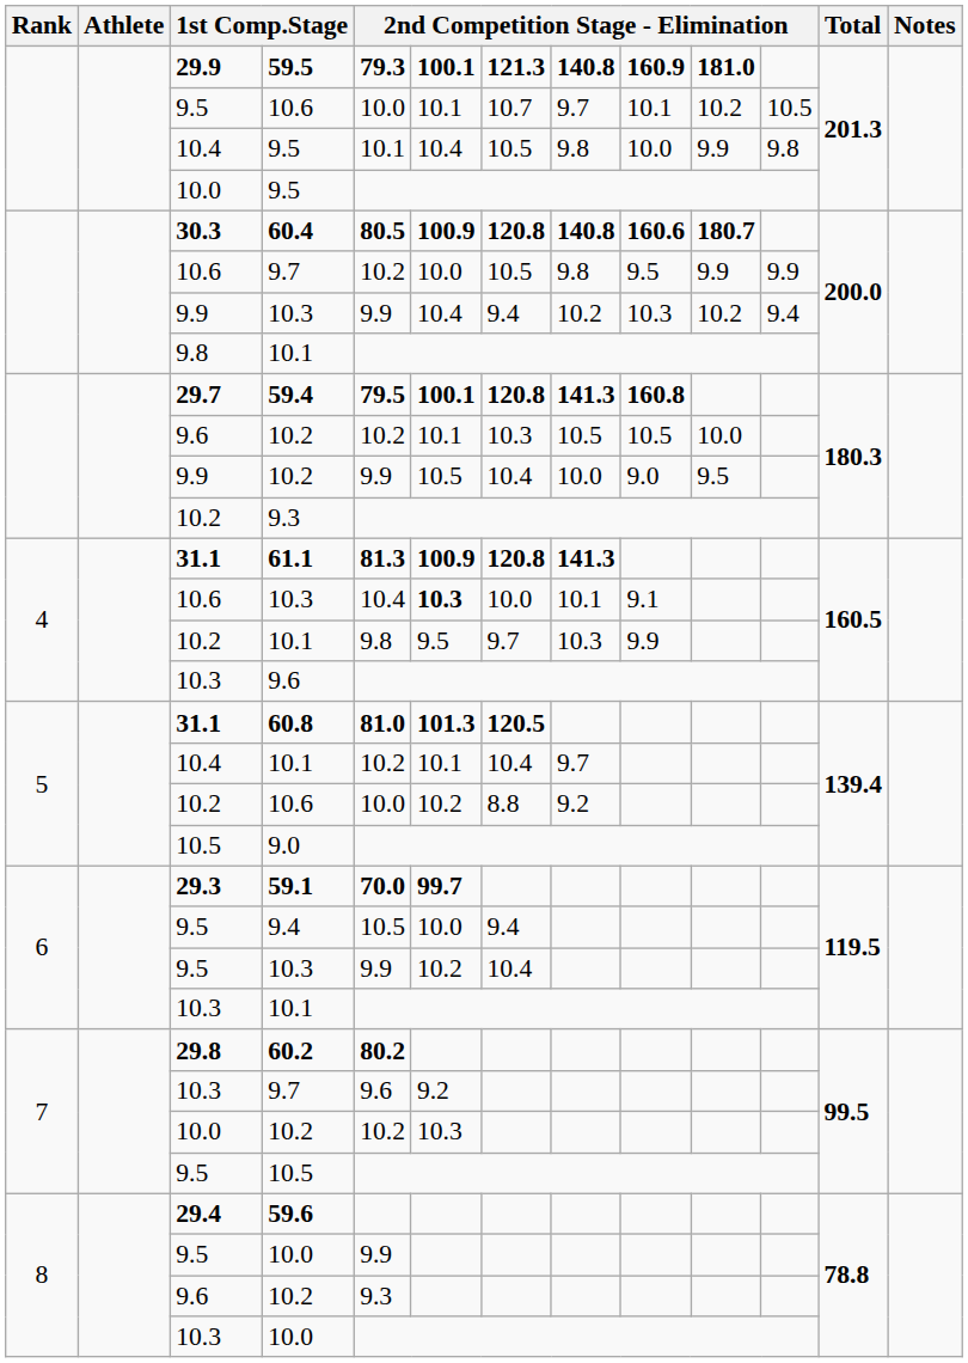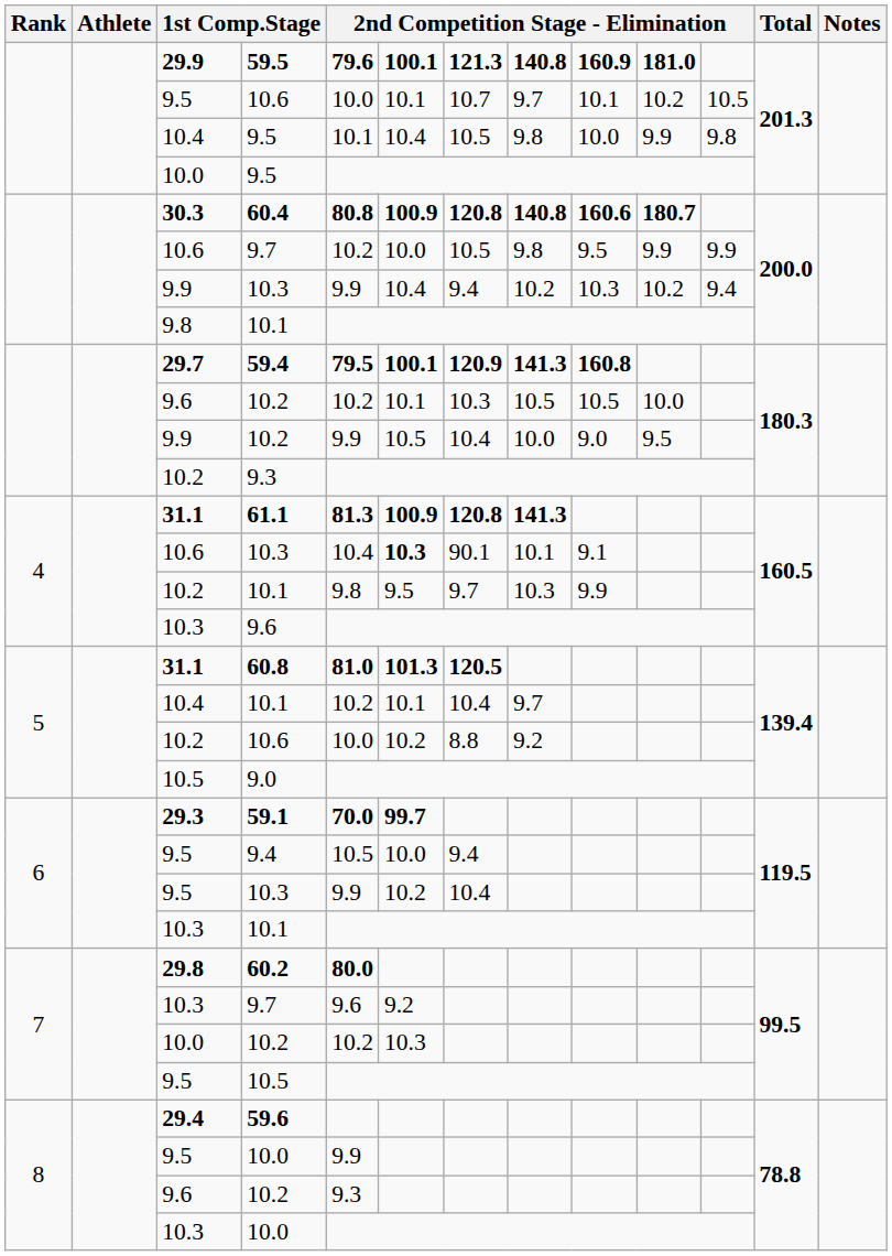59.5 | column 5: 79.3 -> 79.6
60.4 | column 5: 80.5 -> 80.8
59.4 | column 7: 120.8 -> 120.9
10.6 / 10.3 | column 7: 10.0 -> 90.1
60.2 | column 5: 80.2 -> 80.0
